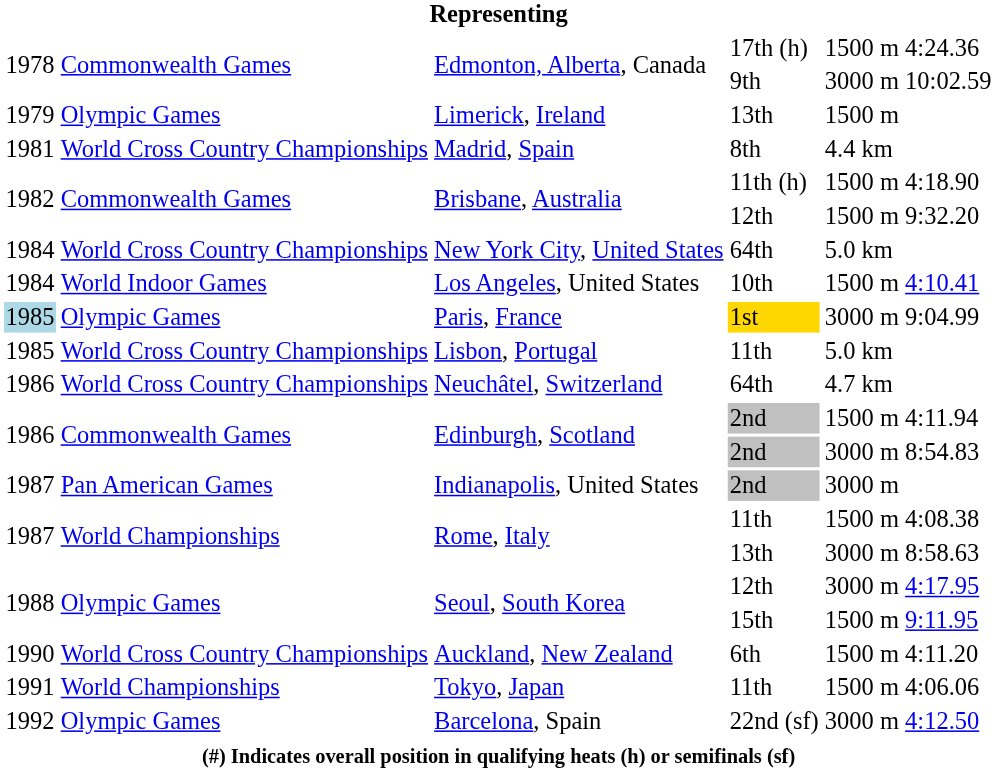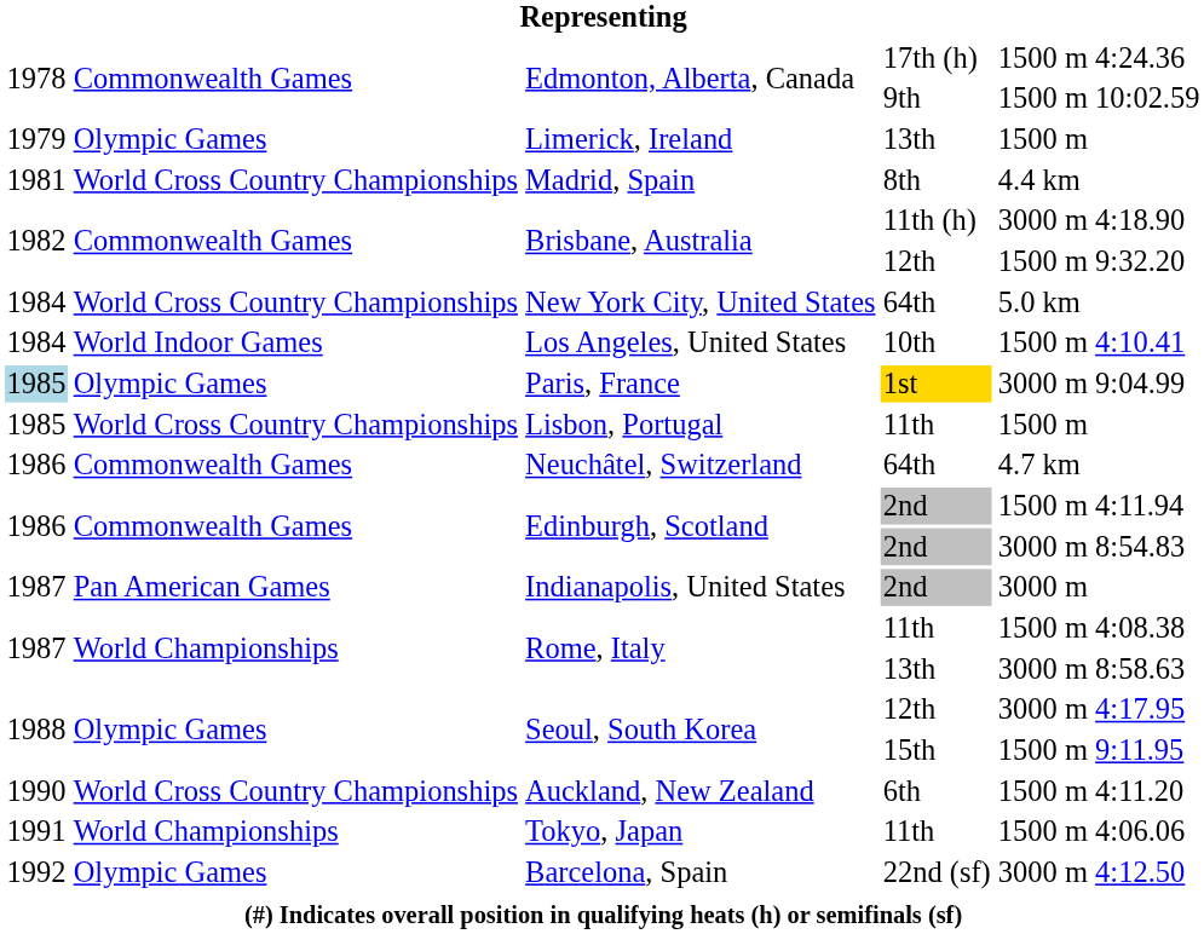Edmonton, Alberta, Canada / 9th | column 5: 3000 m -> 1500 m
Brisbane, Australia / 11th (h) | column 5: 1500 m -> 3000 m
Lisbon, Portugal | column 5: 5.0 km -> 1500 m
Neuchâtel, Switzerland | column 2: World Cross Country Championships -> Commonwealth Games
